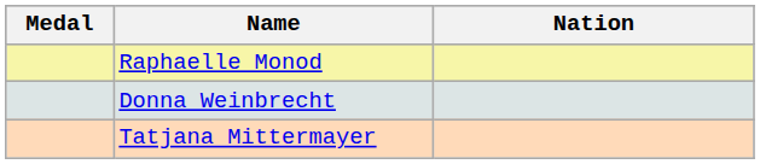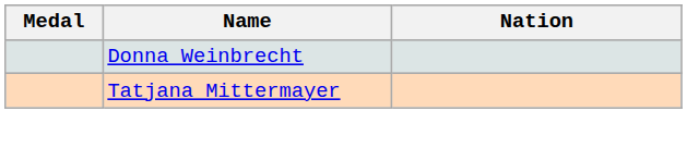- row: Raphaelle Monod
